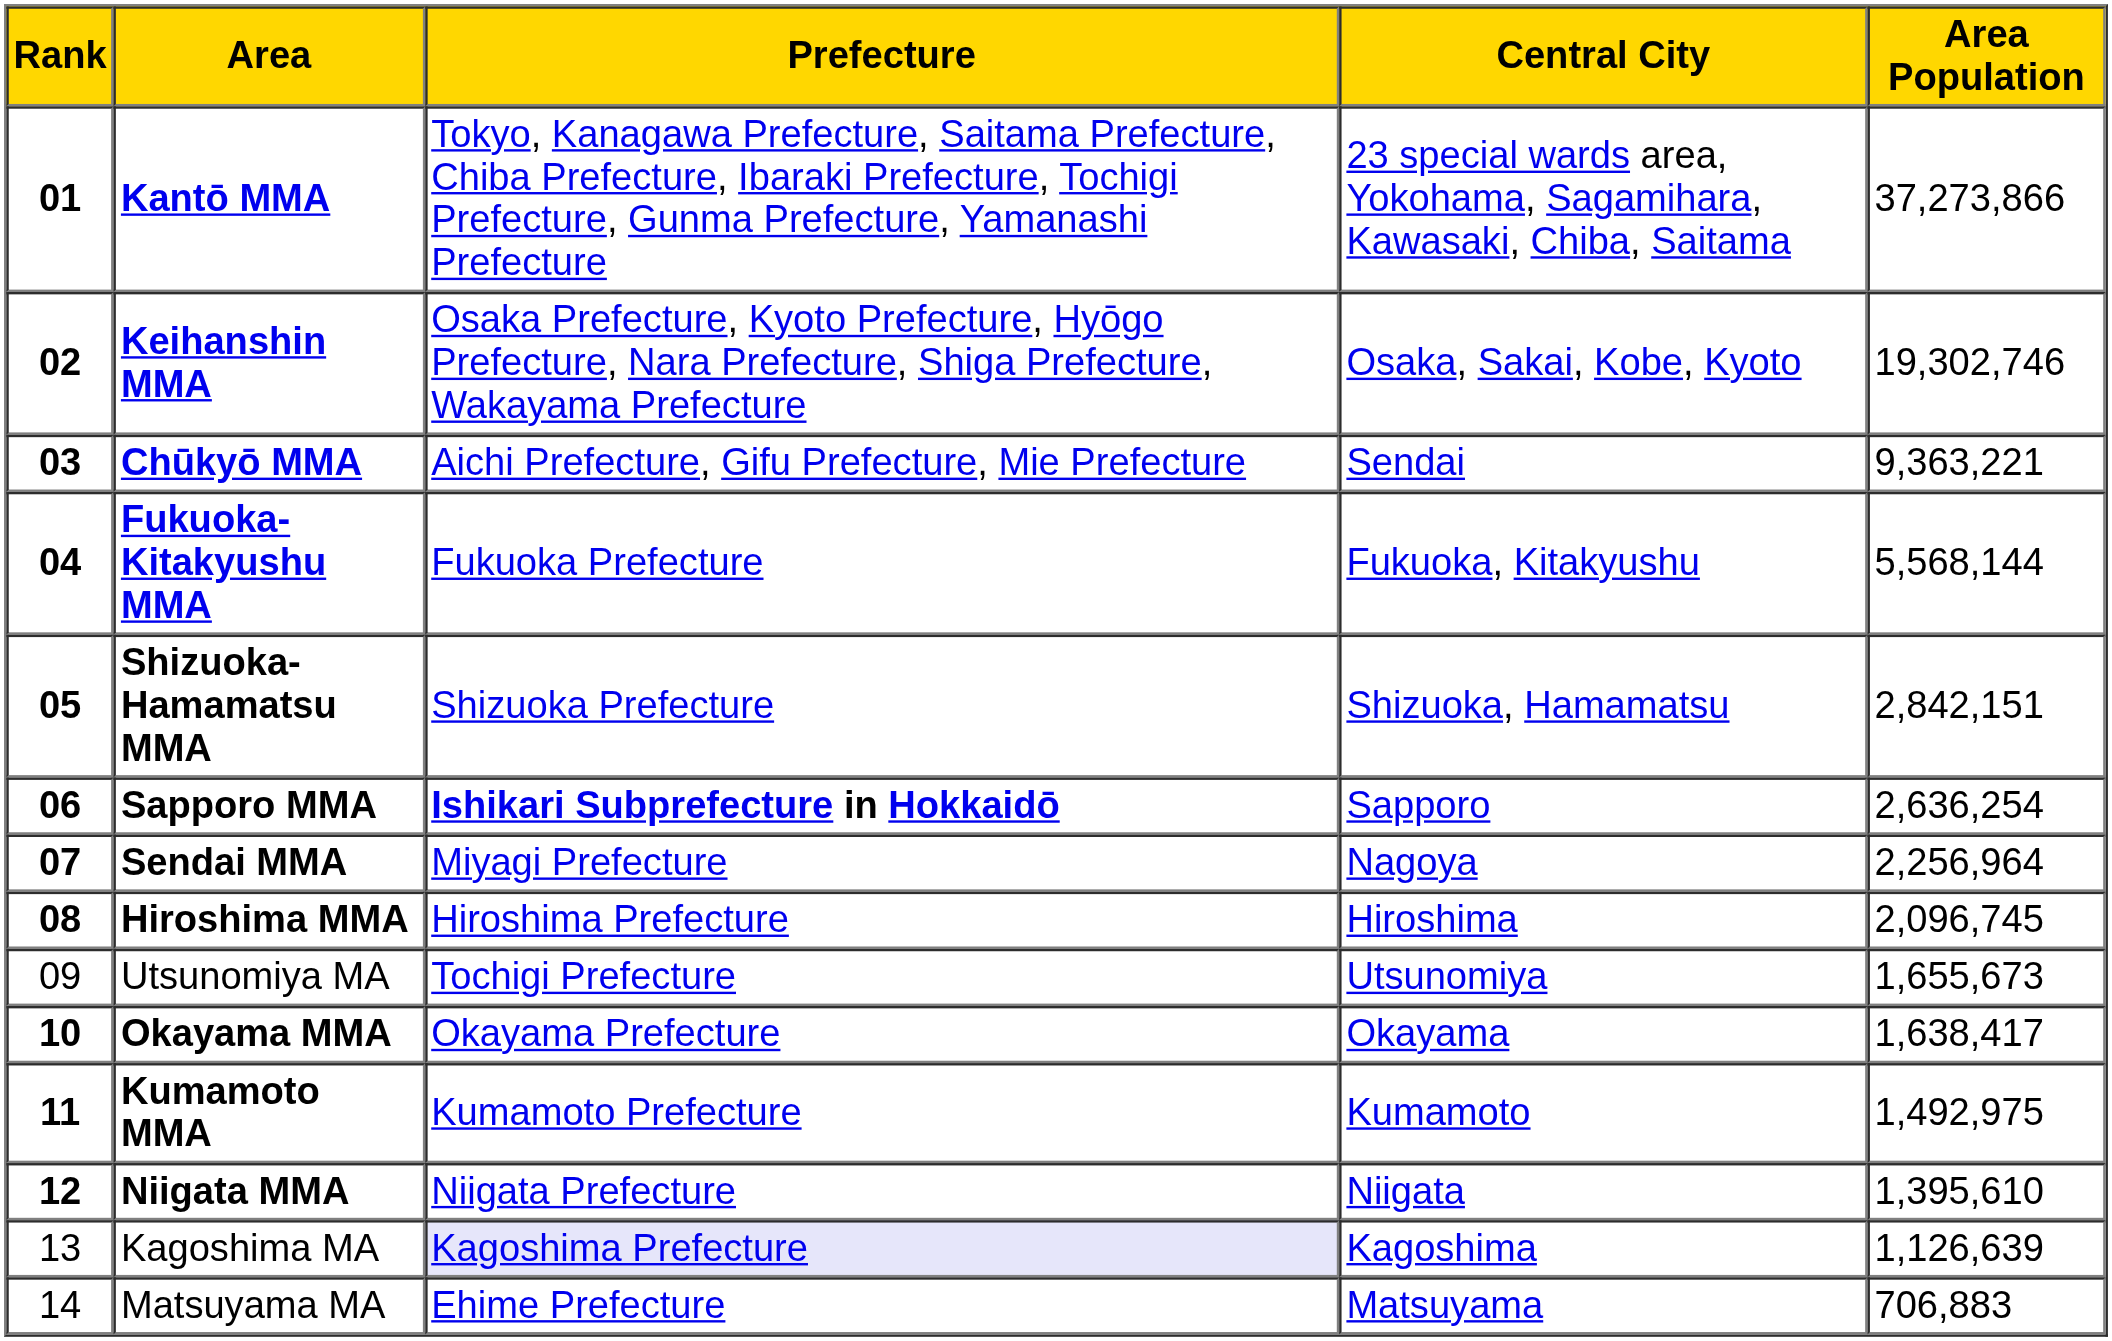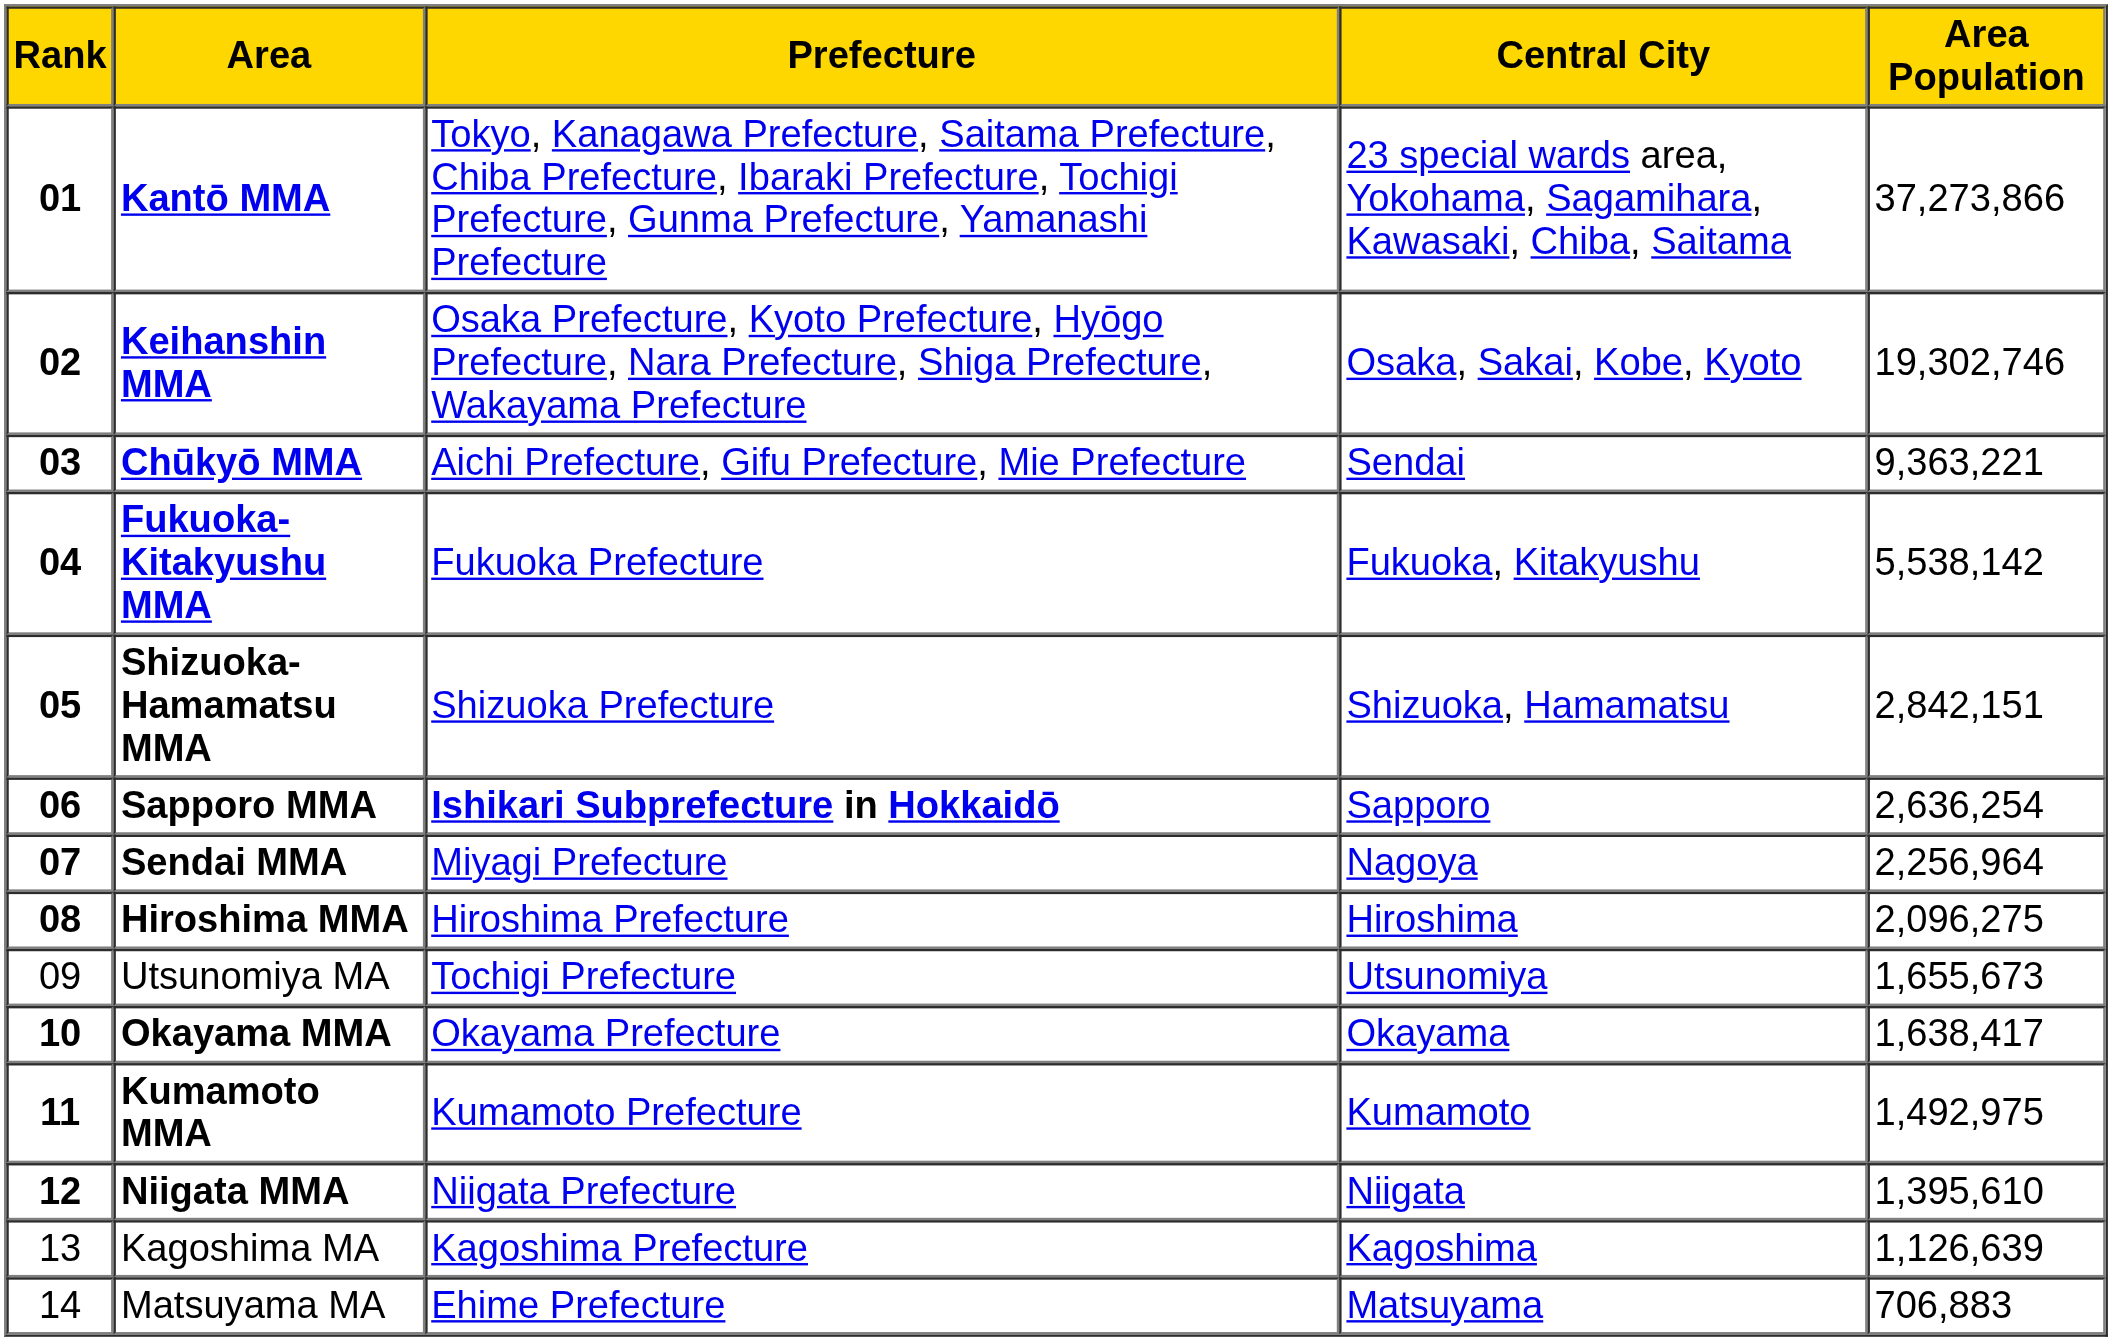Fukuoka-Kitakyushu MMA | Area Population: 5,568,144 -> 5,538,142
Hiroshima MMA | Area Population: 2,096,745 -> 2,096,275
Kagoshima MA | Prefecture: lavender background -> no background
